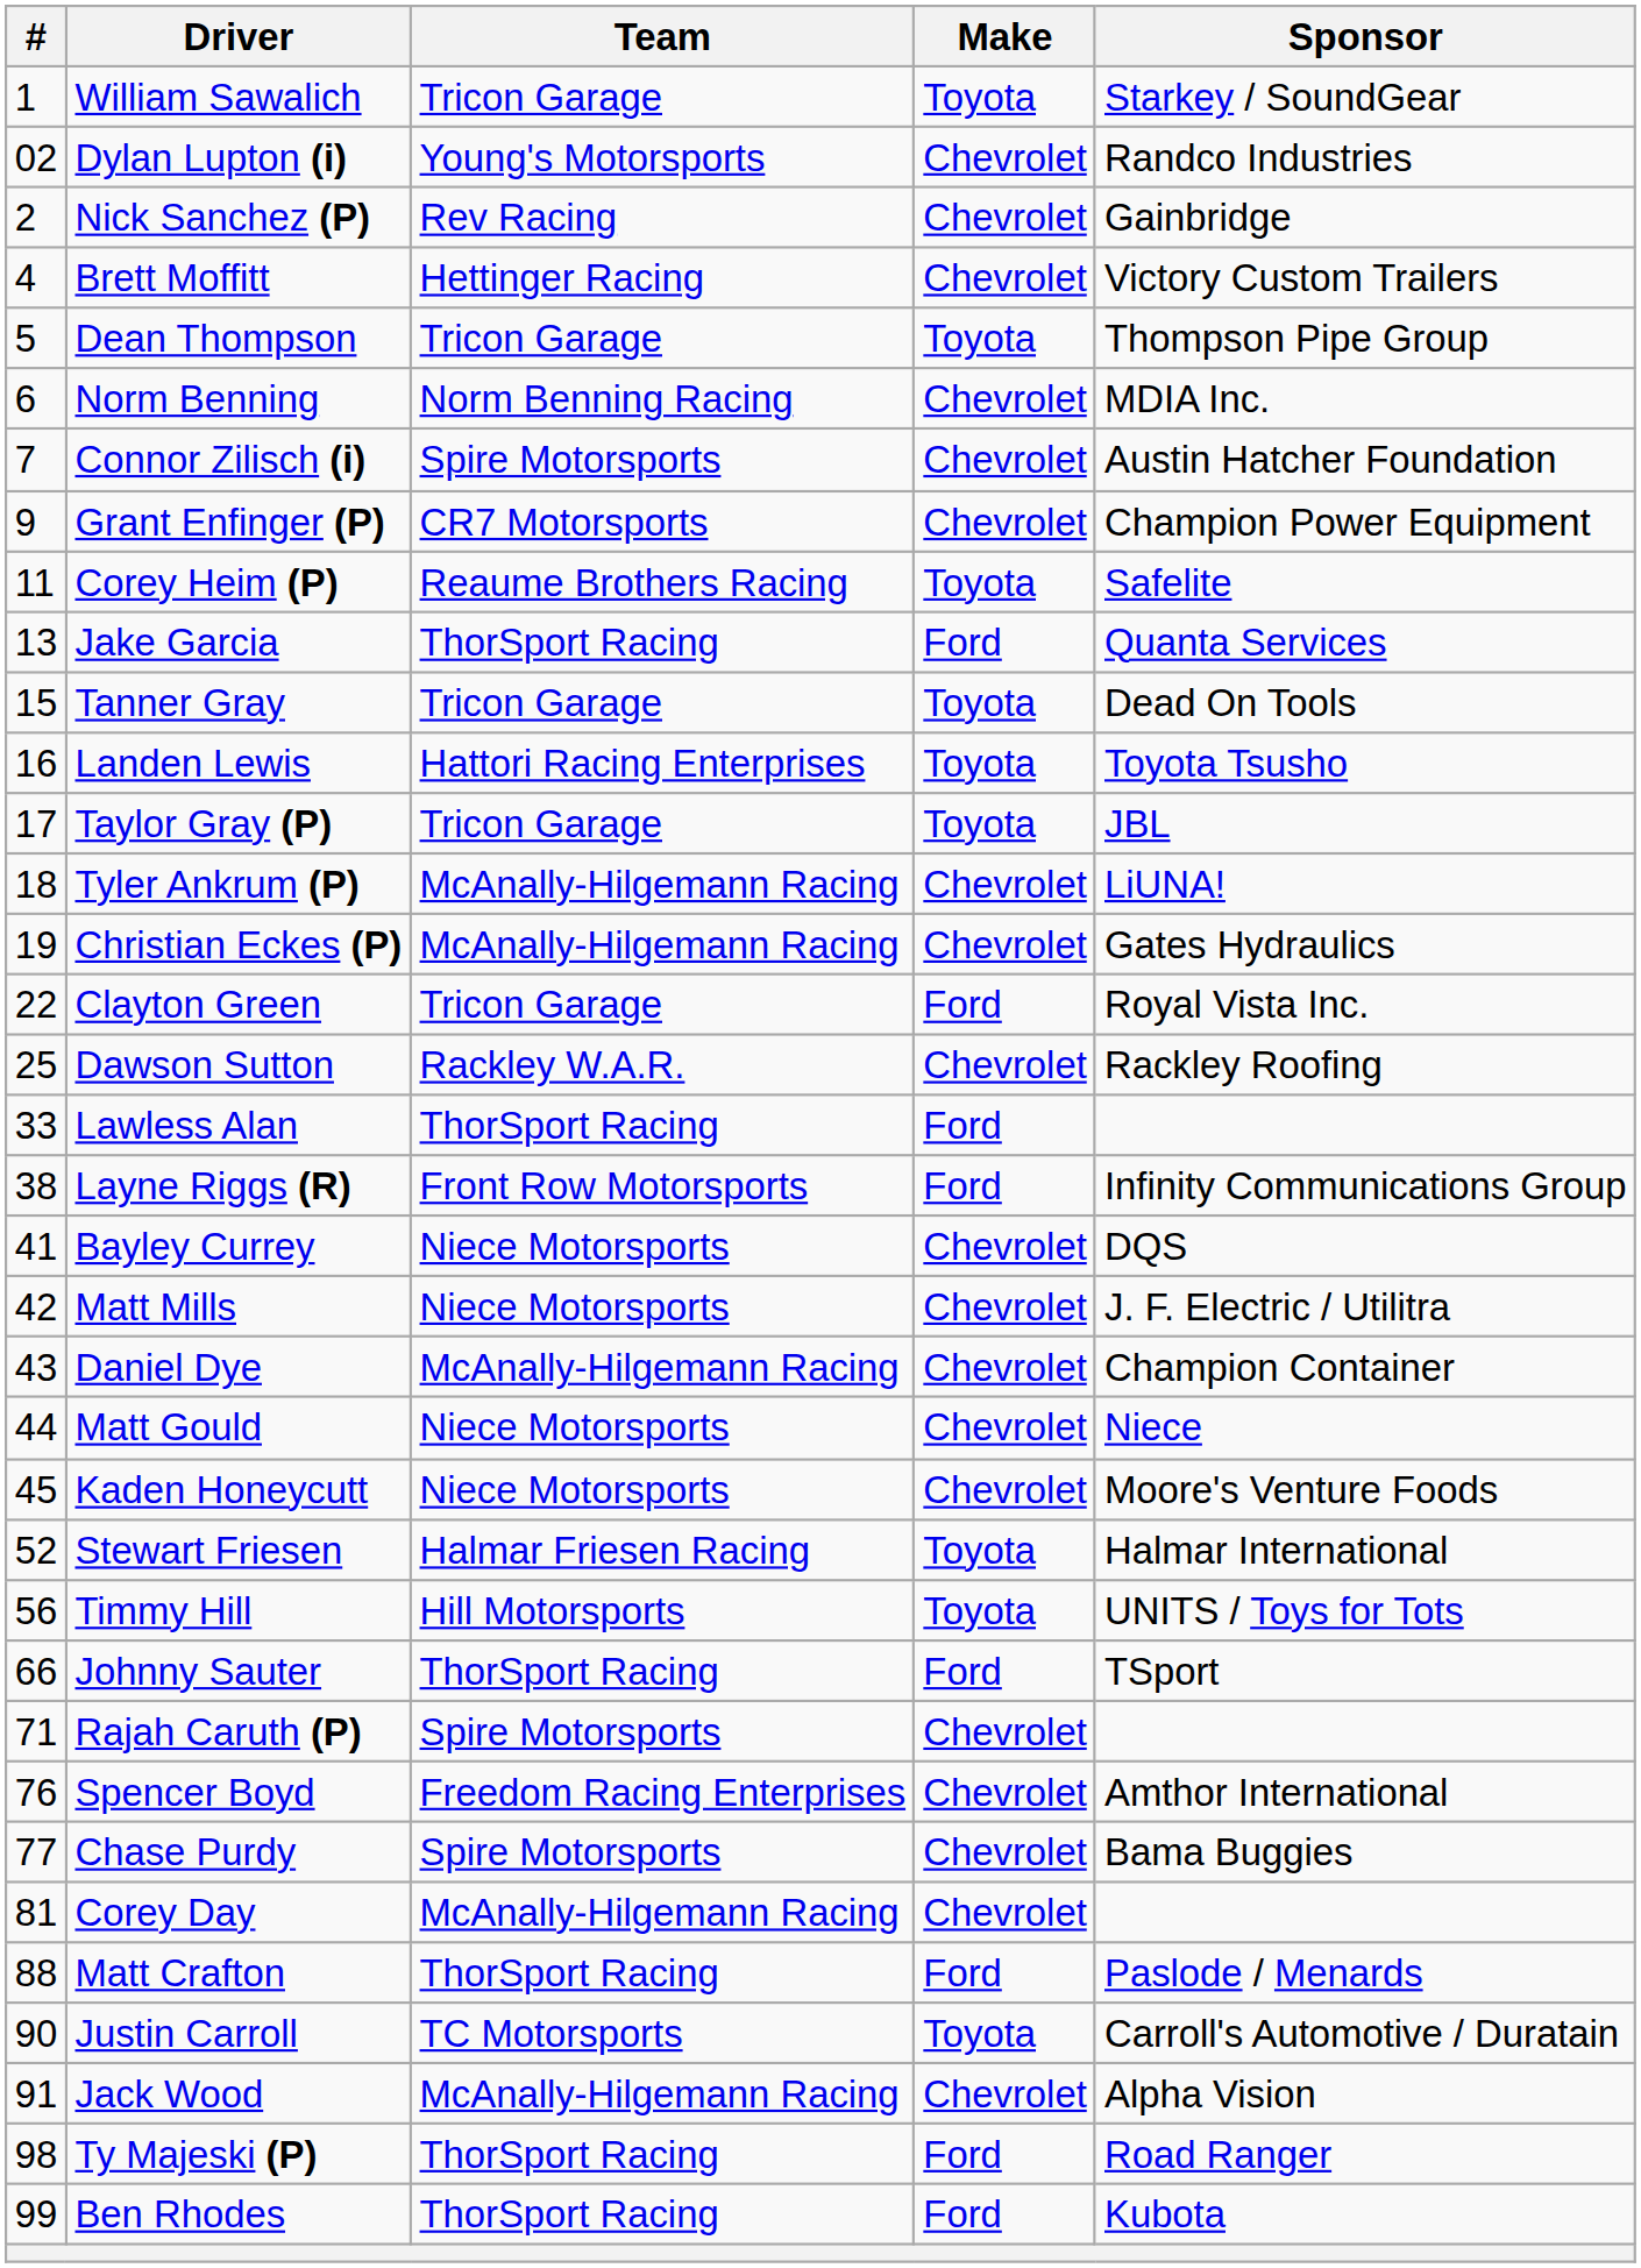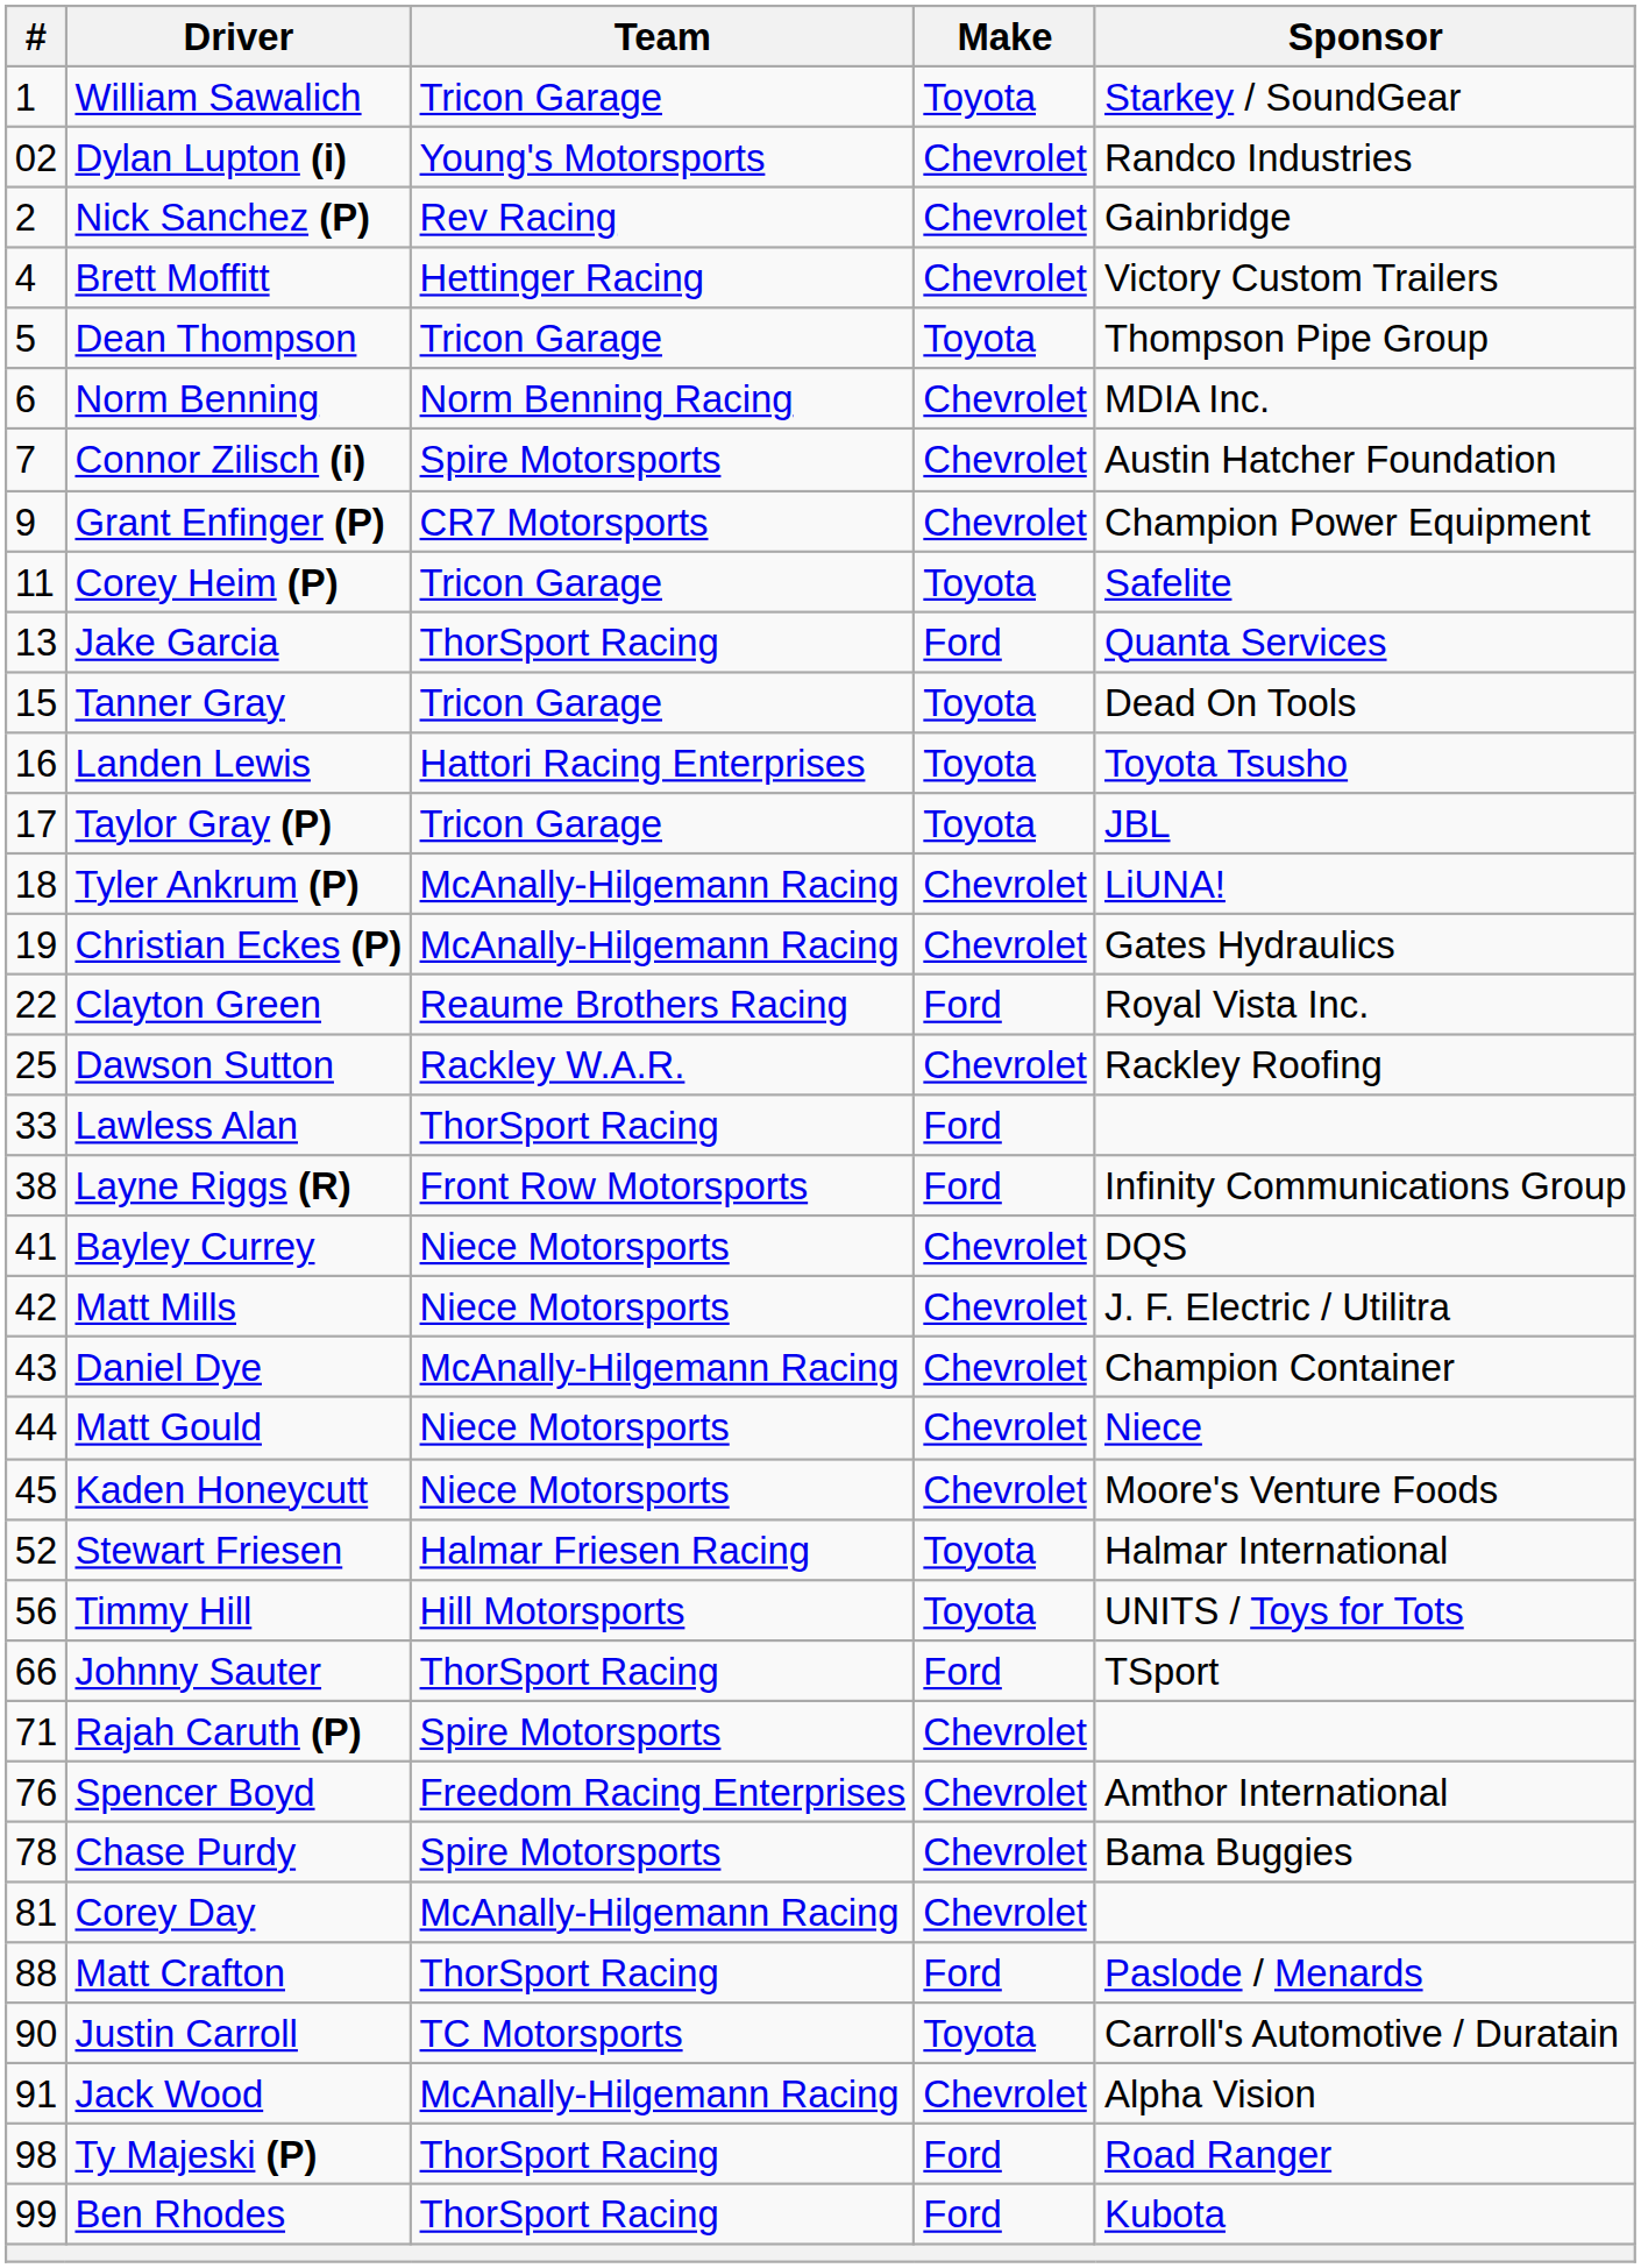Corey Heim (P) | Team: Reaume Brothers Racing -> Tricon Garage
Clayton Green | Team: Tricon Garage -> Reaume Brothers Racing
Chase Purdy | #: 77 -> 78
